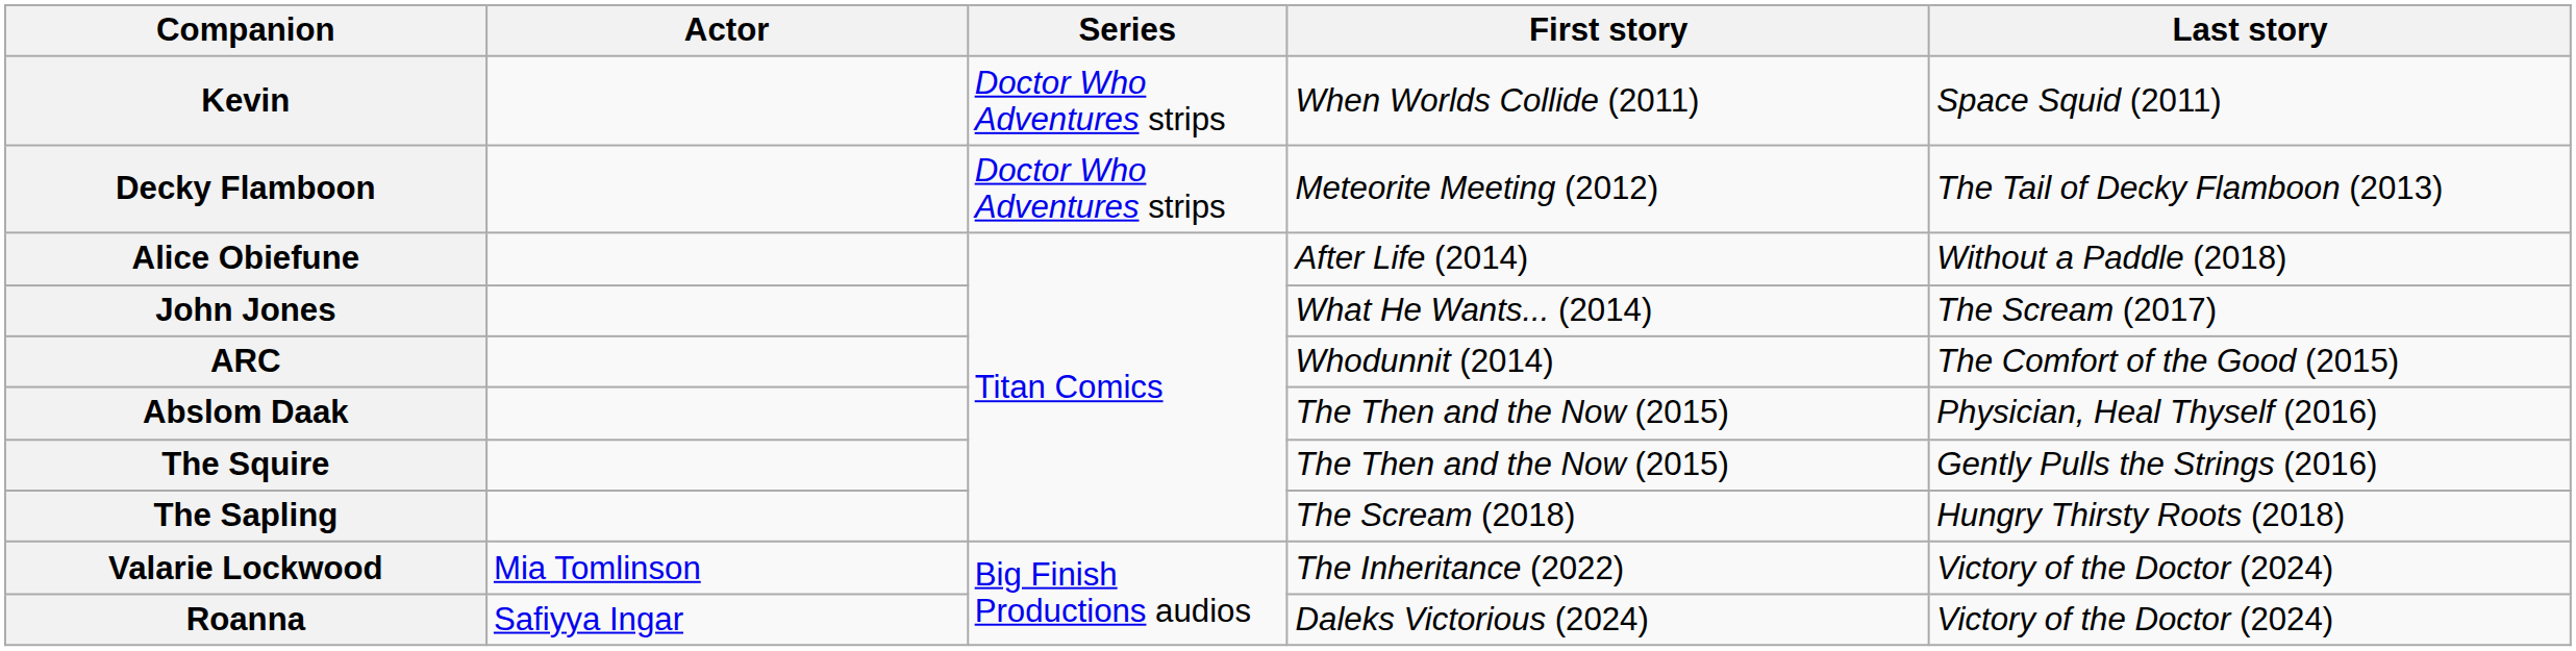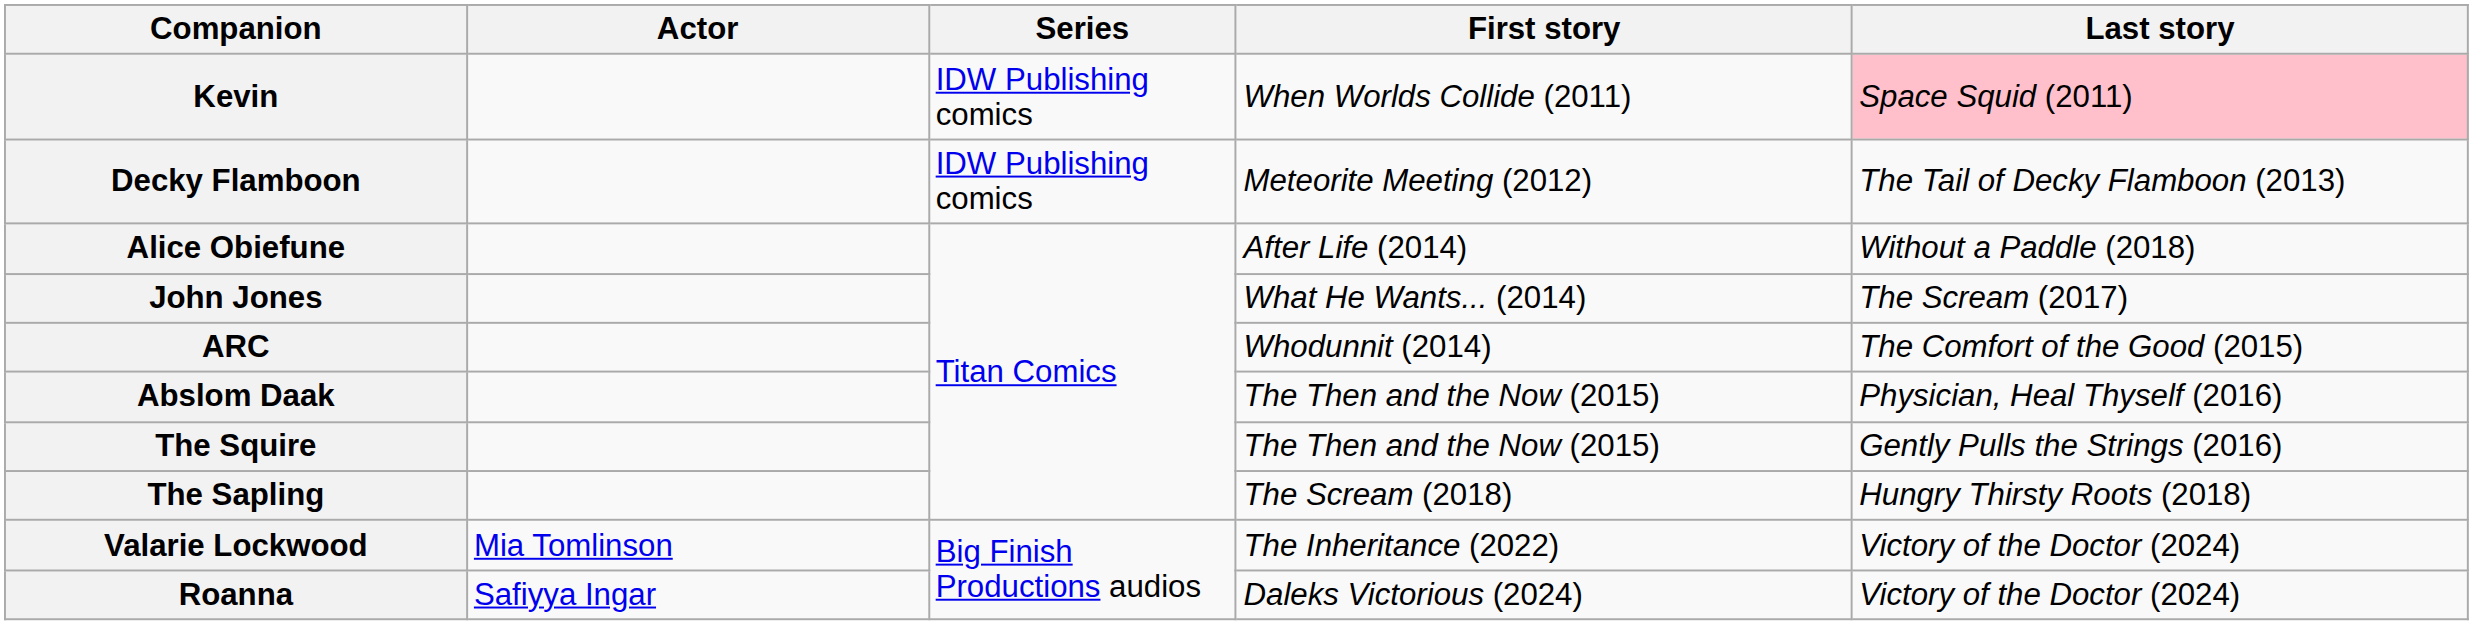Kevin | Series: Doctor Who Adventures strips -> IDW Publishing comics
Kevin | Last story: no background -> pink background
Decky Flamboon | Series: Doctor Who Adventures strips -> IDW Publishing comics
